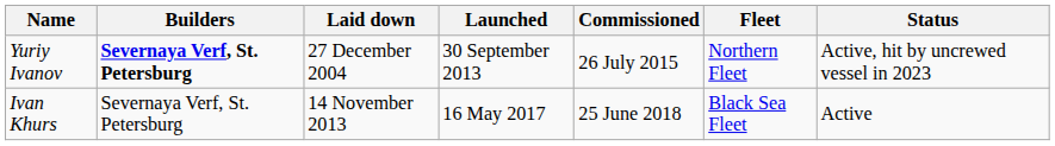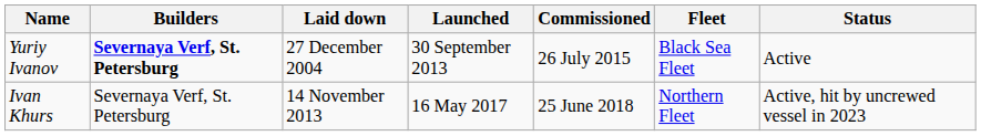Yuriy Ivanov | Fleet: Northern Fleet -> Black Sea Fleet
Yuriy Ivanov | Status: Active, hit by uncrewed vessel in 2023 -> Active
Ivan Khurs | Fleet: Black Sea Fleet -> Northern Fleet
Ivan Khurs | Status: Active -> Active, hit by uncrewed vessel in 2023
